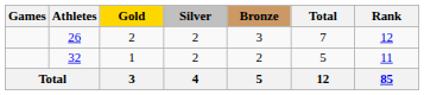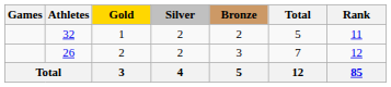rows swapped: 32 <-> 26
